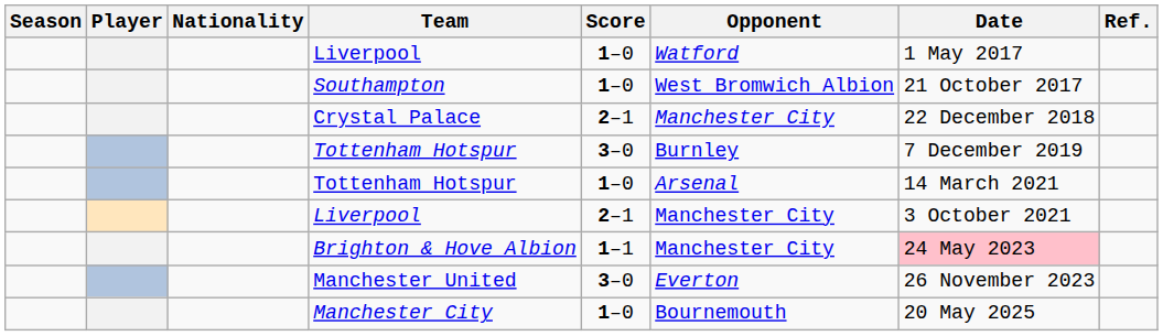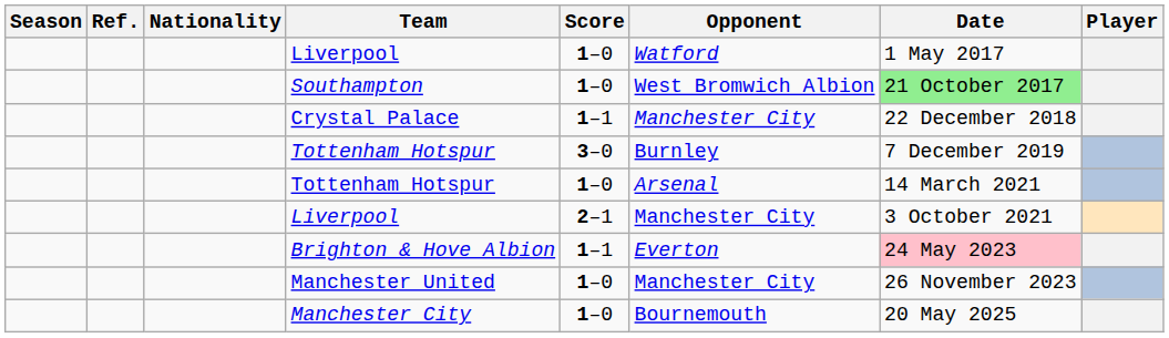columns swapped: Player <-> Ref.
Southampton | Date: no background -> lightgreen background
Crystal Palace | Score: 2–1 -> 1–1
Brighton & Hove Albion | Opponent: Manchester City -> Everton
Manchester United | Score: 3–0 -> 1–0
Manchester United | Opponent: Everton -> Manchester City
